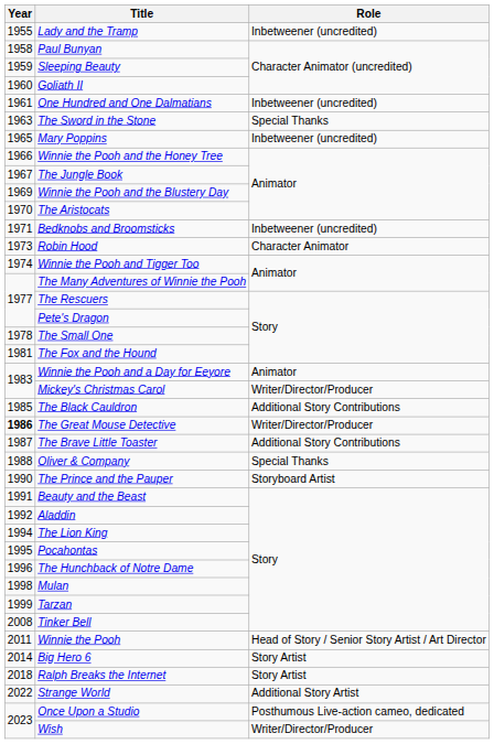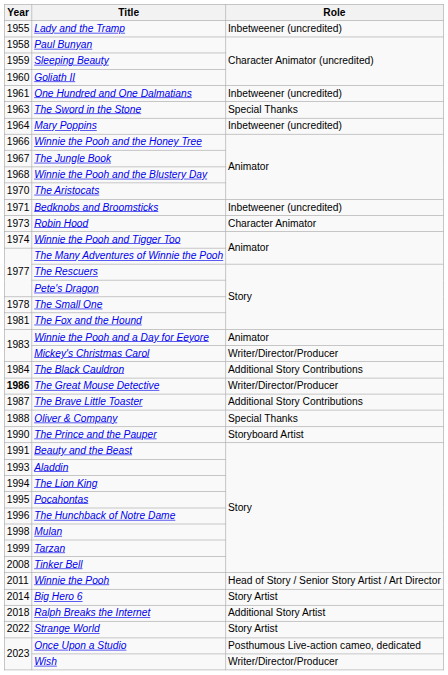Mary Poppins | Year: 1965 -> 1964
Winnie the Pooh and the Blustery Day | Year: 1969 -> 1968
The Black Cauldron | Year: 1985 -> 1984
Aladdin | Year: 1992 -> 1993
Ralph Breaks the Internet | Role: Story Artist -> Additional Story Artist
Strange World | Role: Additional Story Artist -> Story Artist
